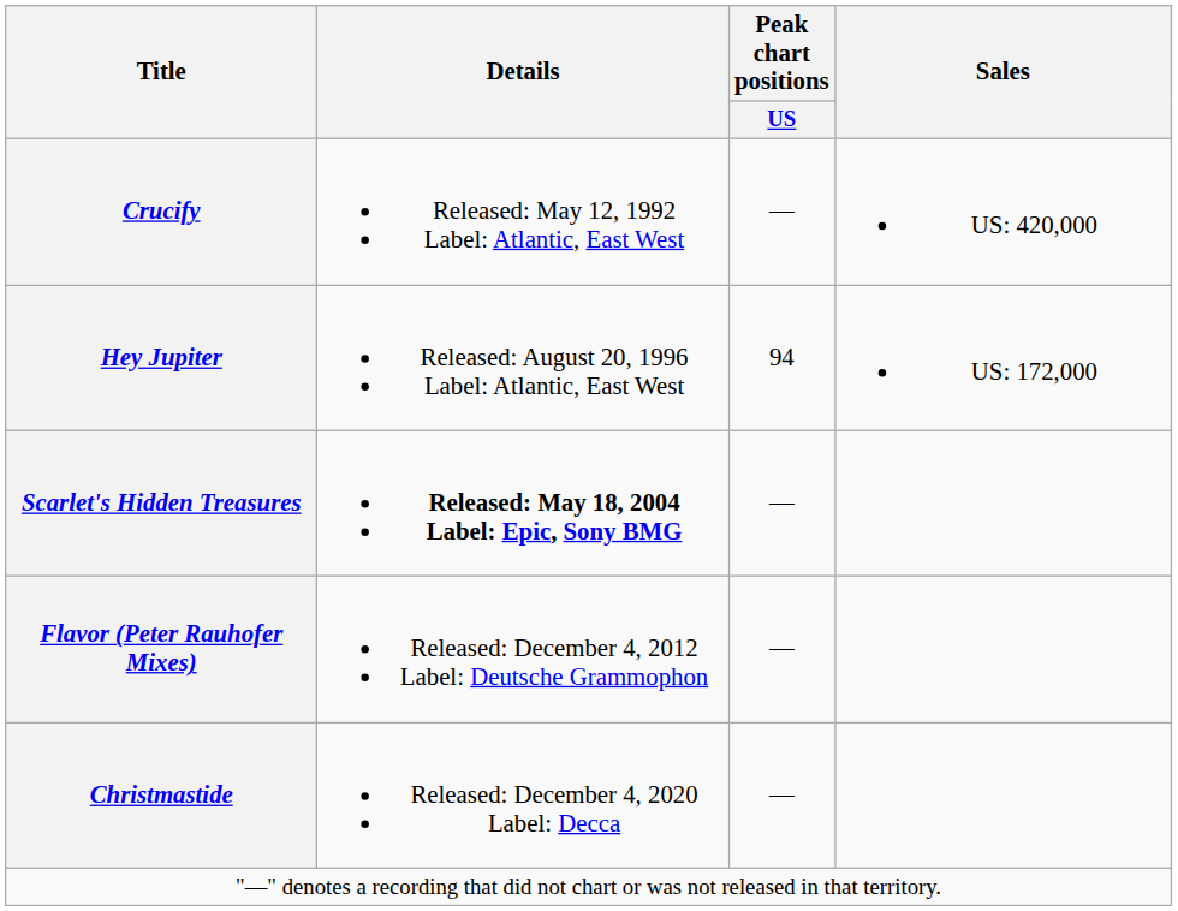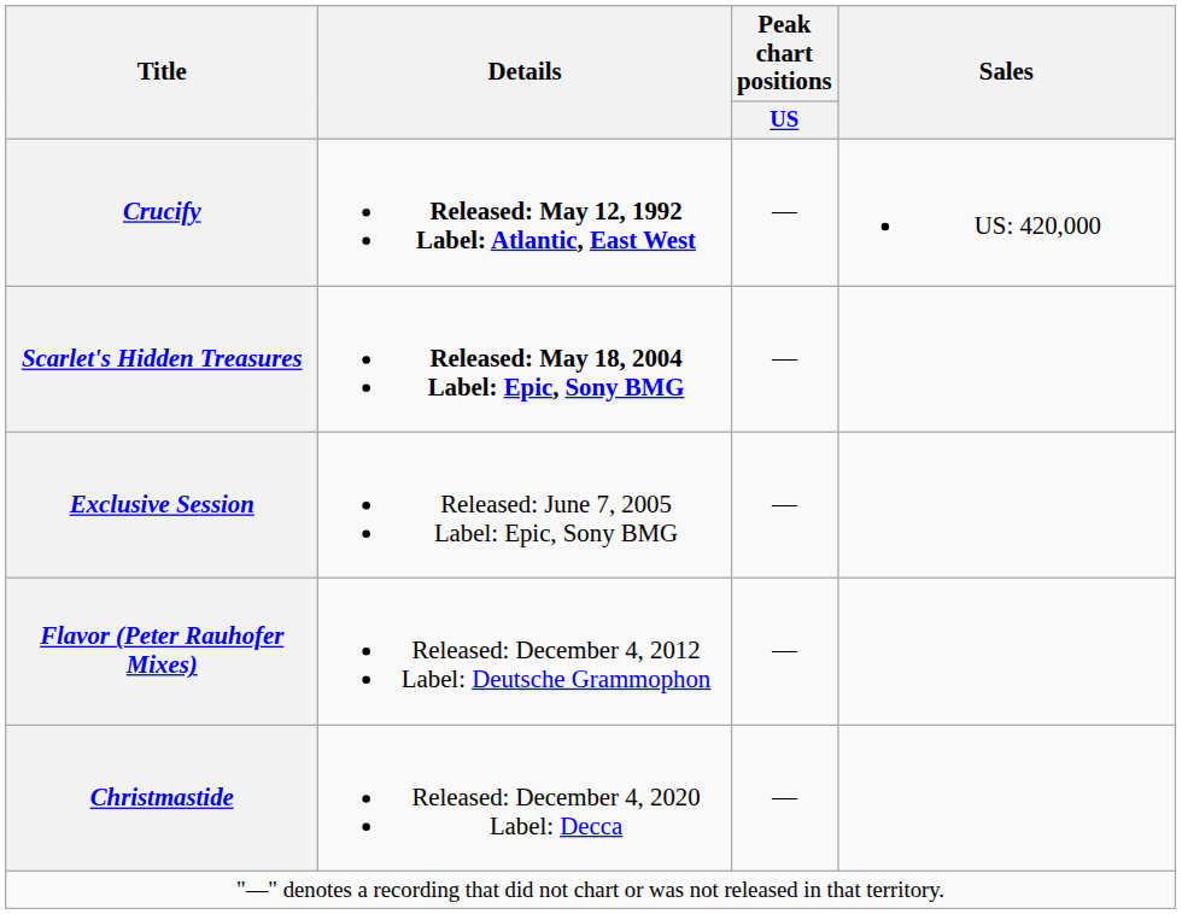Crucify | Details: normal -> bold
- row: Hey Jupiter | Released: August 20, 1996 Label: Atlantic, East West | 94 | US: 172,000
+ row: Exclusive Session | Released: June 7, 2005 Label: Epic, Sony BMG | —
